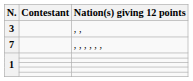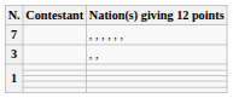rows swapped: 7 <-> 3
